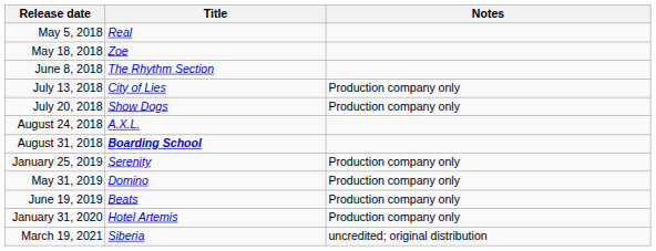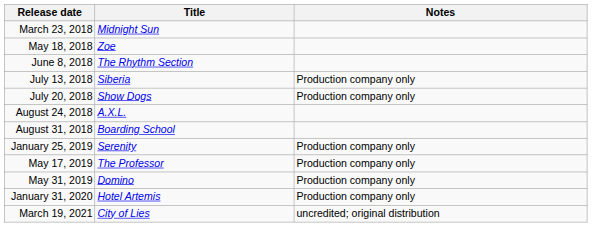+ row: March 23, 2018 | Midnight Sun
- row: May 5, 2018 | Real
July 13, 2018 | Title: City of Lies -> Siberia
August 31, 2018 | Title: bold -> normal
+ row: May 17, 2019 | The Professor | Production company only
- row: June 19, 2019 | Beats | Production company only
March 19, 2021 | Title: Siberia -> City of Lies
